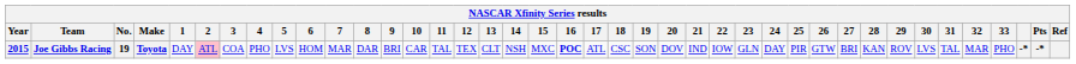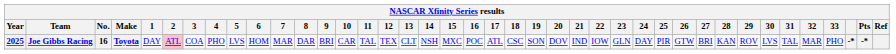Joe Gibbs Racing | Year: 2015 -> 2025
Joe Gibbs Racing | No.: 19 -> 16
Joe Gibbs Racing | 16: bold -> normal
